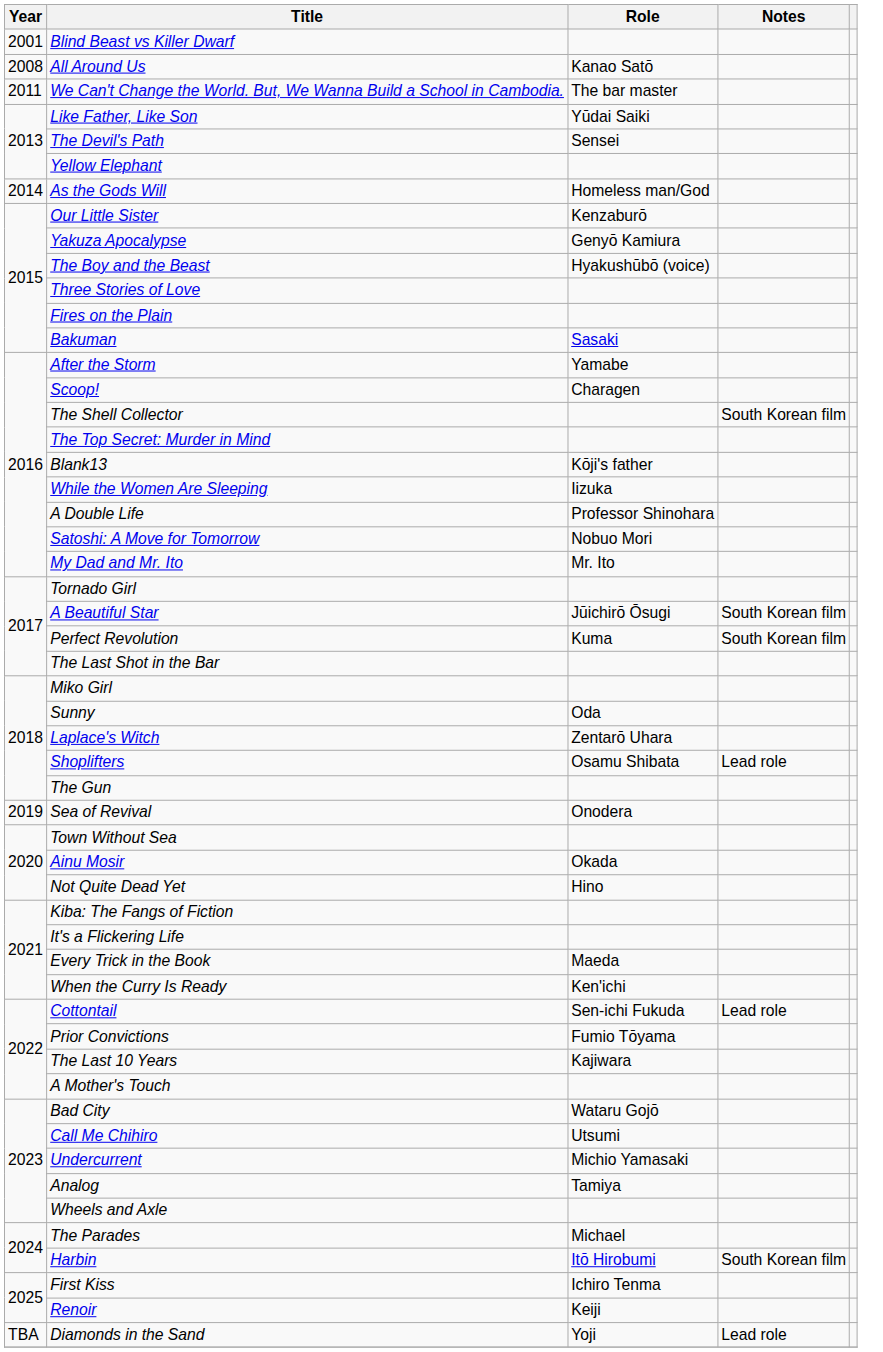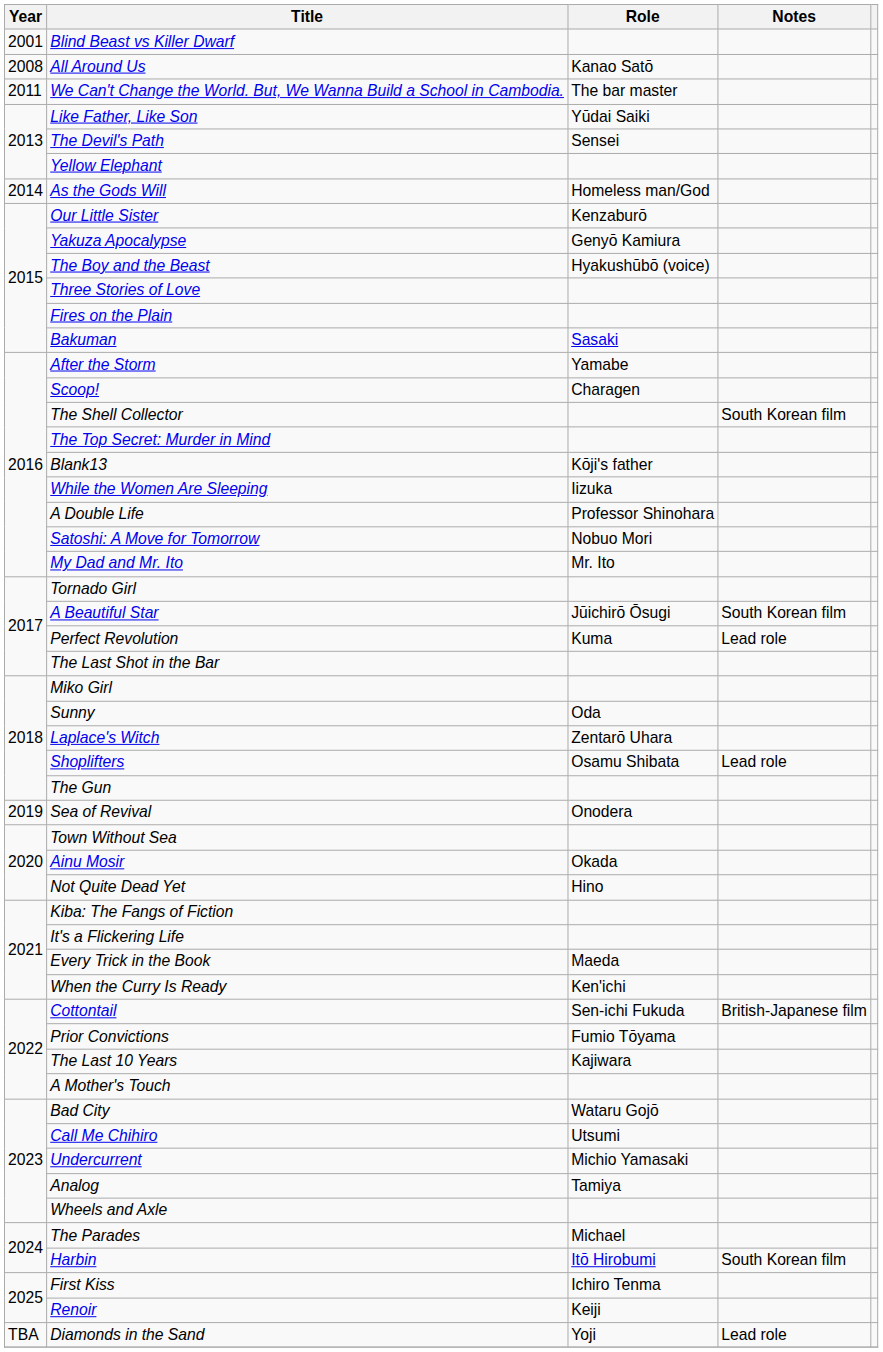Perfect Revolution | Notes: South Korean film -> Lead role
Cottontail | Notes: Lead role -> British-Japanese film
